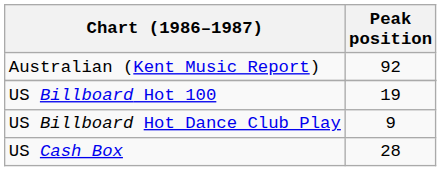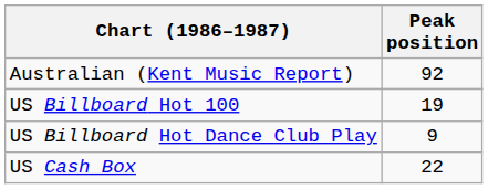US Cash Box | Peak position: 28 -> 22
